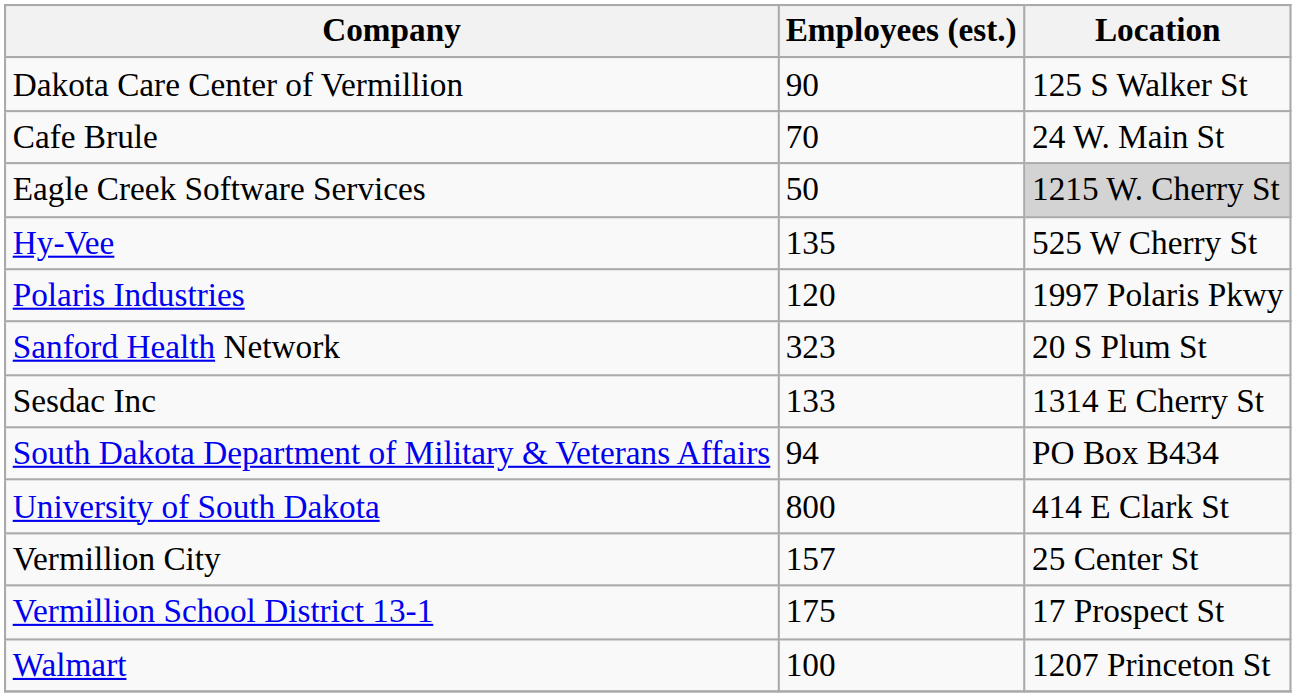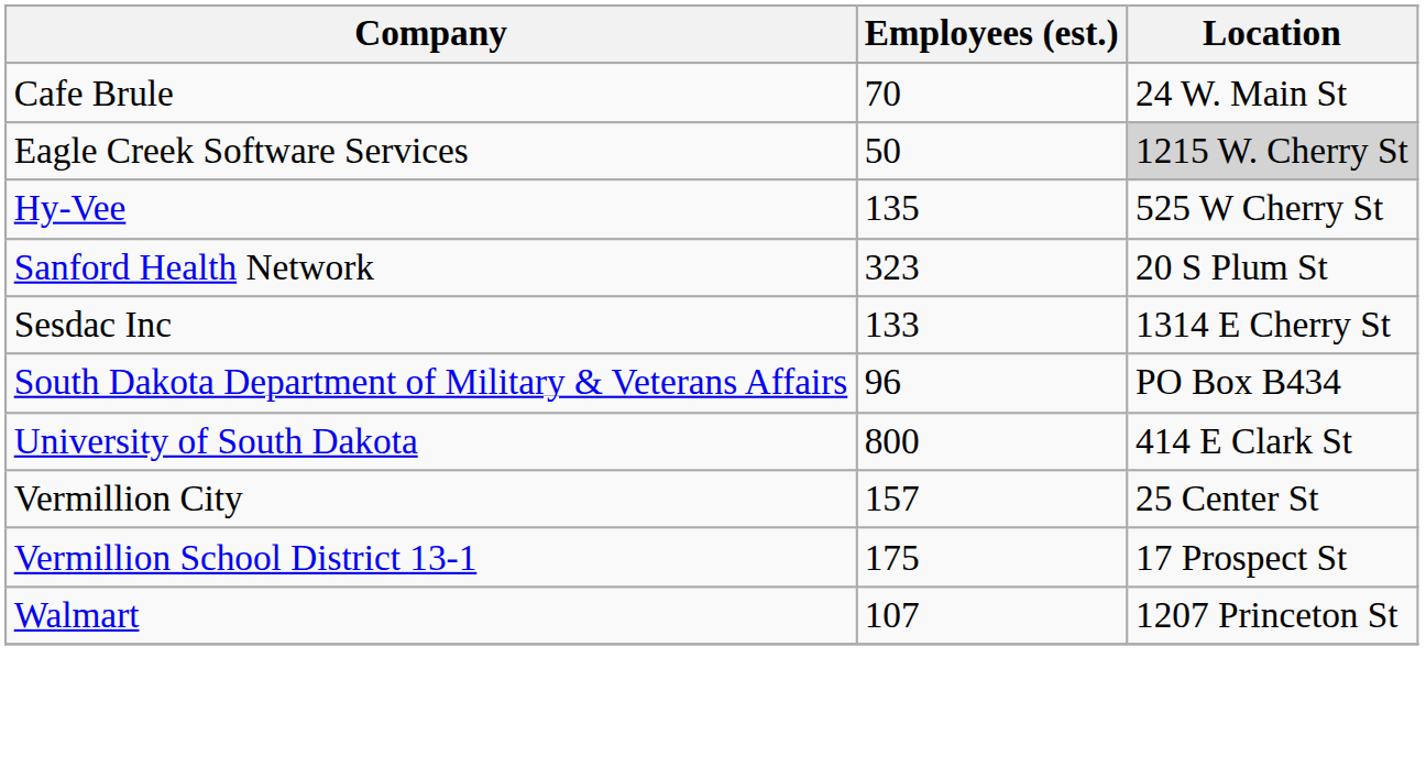- row: Dakota Care Center of Vermillion | 90 | 125 S Walker St
- row: Polaris Industries | 120 | 1997 Polaris Pkwy
South Dakota Department of Military & Veterans Affairs | Employees (est.): 94 -> 96
Walmart | Employees (est.): 100 -> 107
